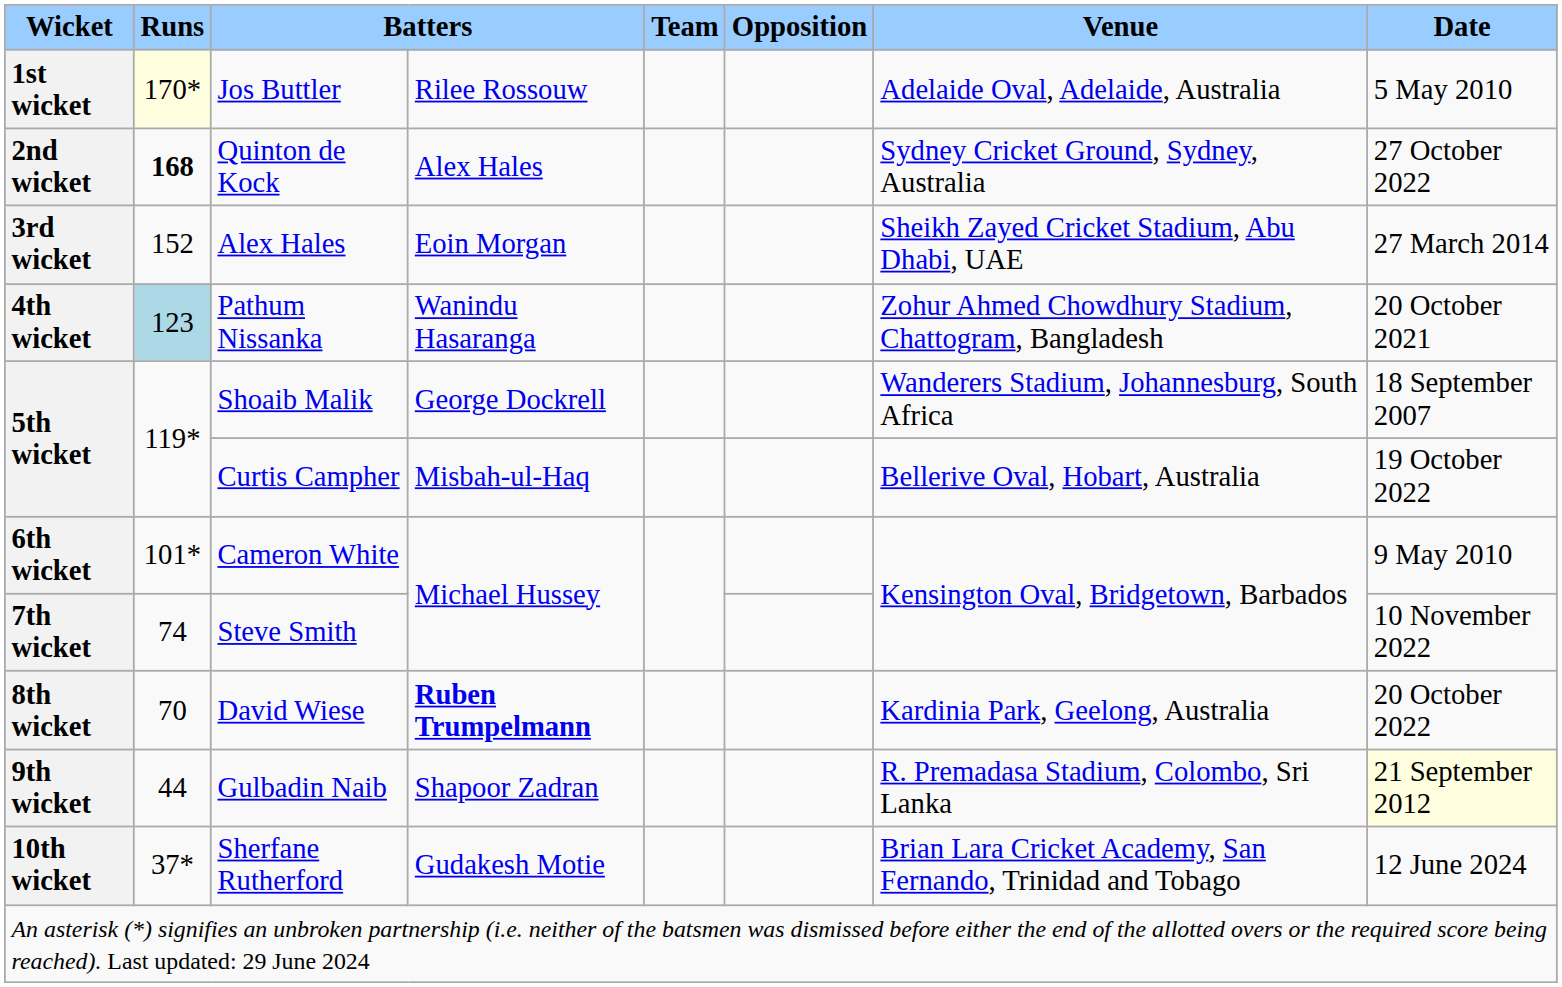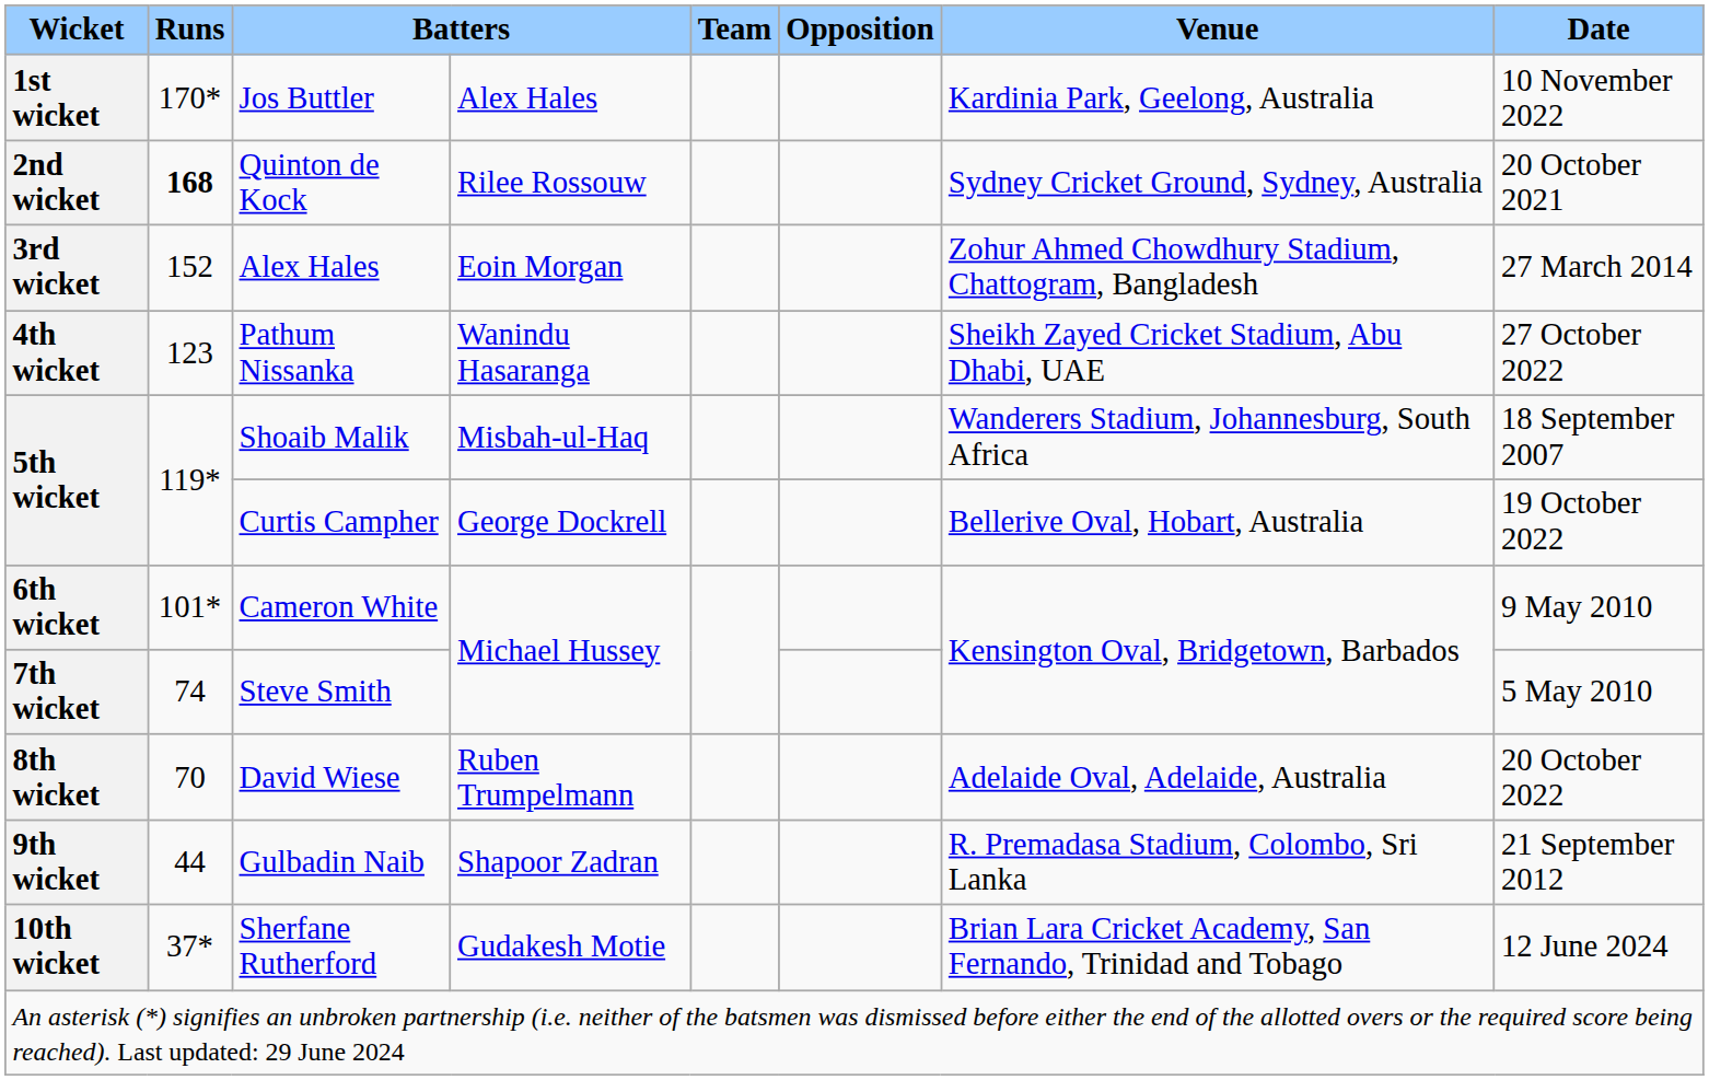1st wicket | Runs: lightyellow background -> no background
1st wicket | column 4: Rilee Rossouw -> Alex Hales
1st wicket | Venue: Adelaide Oval, Adelaide, Australia -> Kardinia Park, Geelong, Australia
1st wicket | Date: 5 May 2010 -> 10 November 2022
2nd wicket | column 4: Alex Hales -> Rilee Rossouw
2nd wicket | Date: 27 October 2022 -> 20 October 2021
3rd wicket | Venue: Sheikh Zayed Cricket Stadium, Abu Dhabi, UAE -> Zohur Ahmed Chowdhury Stadium, Chattogram, Bangladesh
4th wicket | Runs: lightblue background -> no background
4th wicket | Venue: Zohur Ahmed Chowdhury Stadium, Chattogram, Bangladesh -> Sheikh Zayed Cricket Stadium, Abu Dhabi, UAE
4th wicket | Date: 20 October 2021 -> 27 October 2022
5th wicket / Shoaib Malik | column 4: George Dockrell -> Misbah-ul-Haq
5th wicket / Curtis Campher | column 4: Misbah-ul-Haq -> George Dockrell
7th wicket | Date: 10 November 2022 -> 5 May 2010
8th wicket | column 4: bold -> normal
8th wicket | Venue: Kardinia Park, Geelong, Australia -> Adelaide Oval, Adelaide, Australia
9th wicket | Date: lightyellow background -> no background
